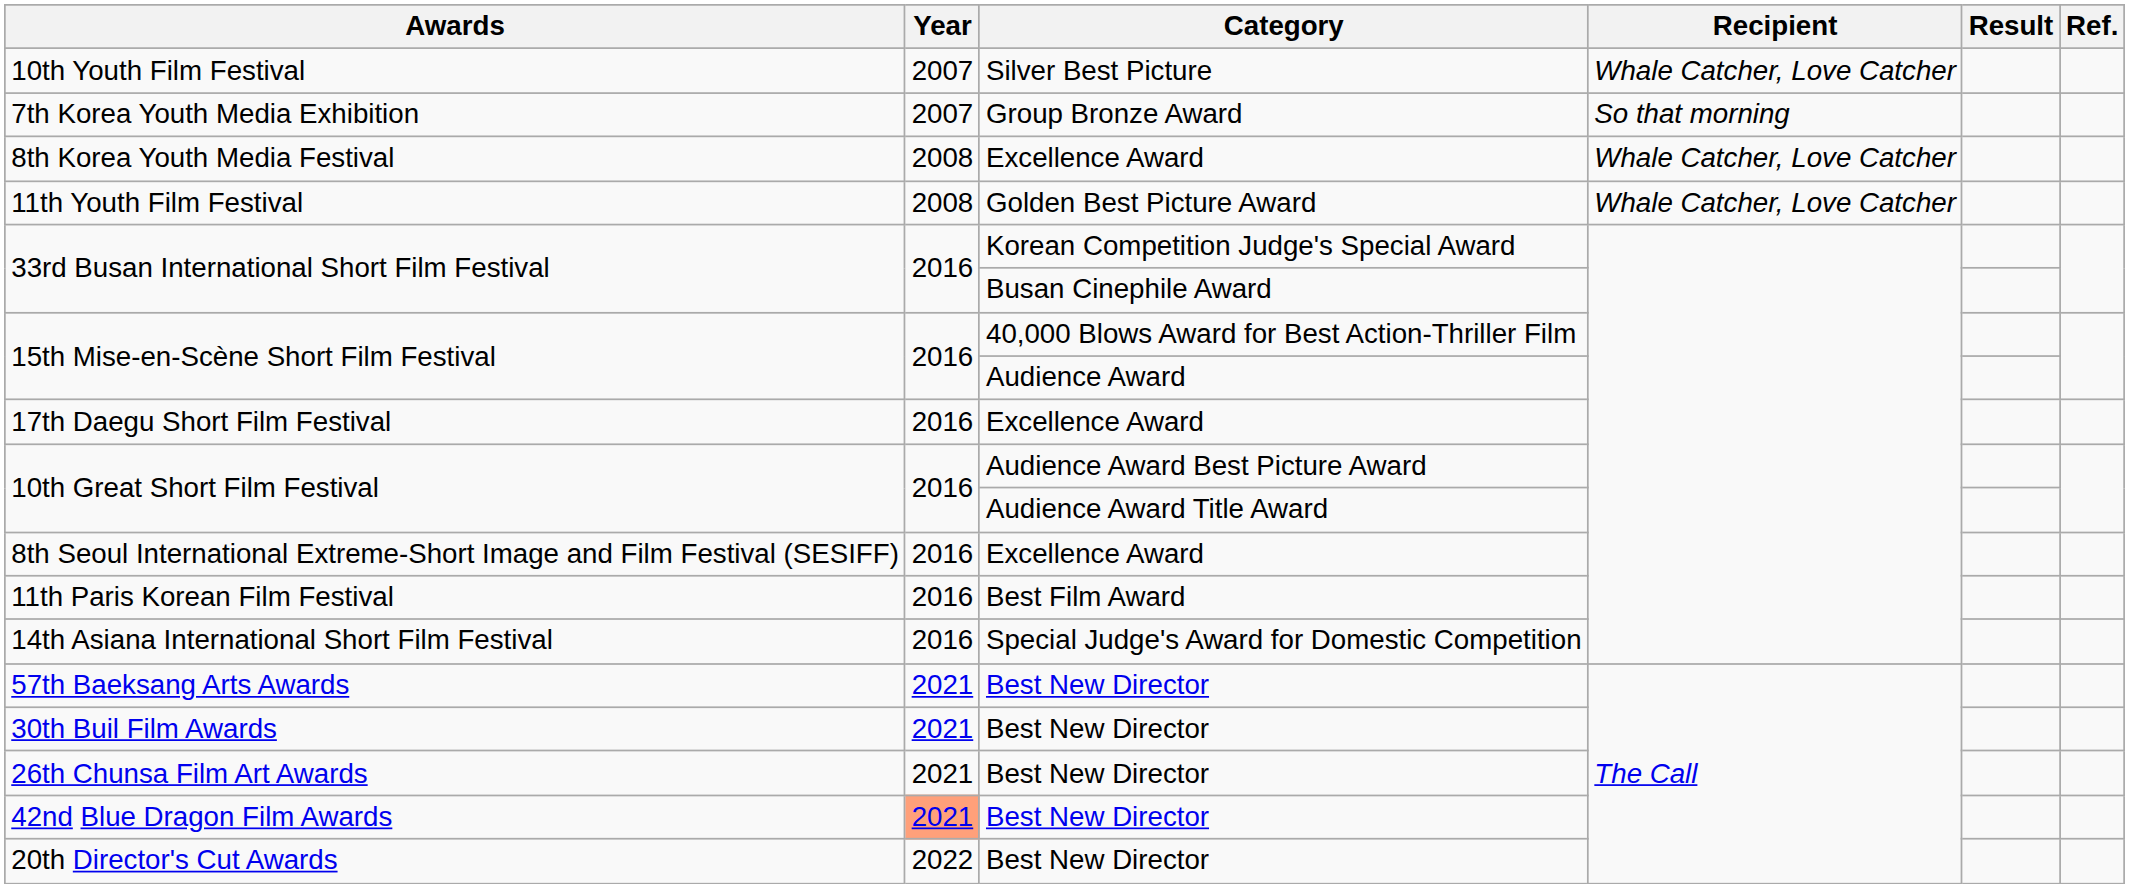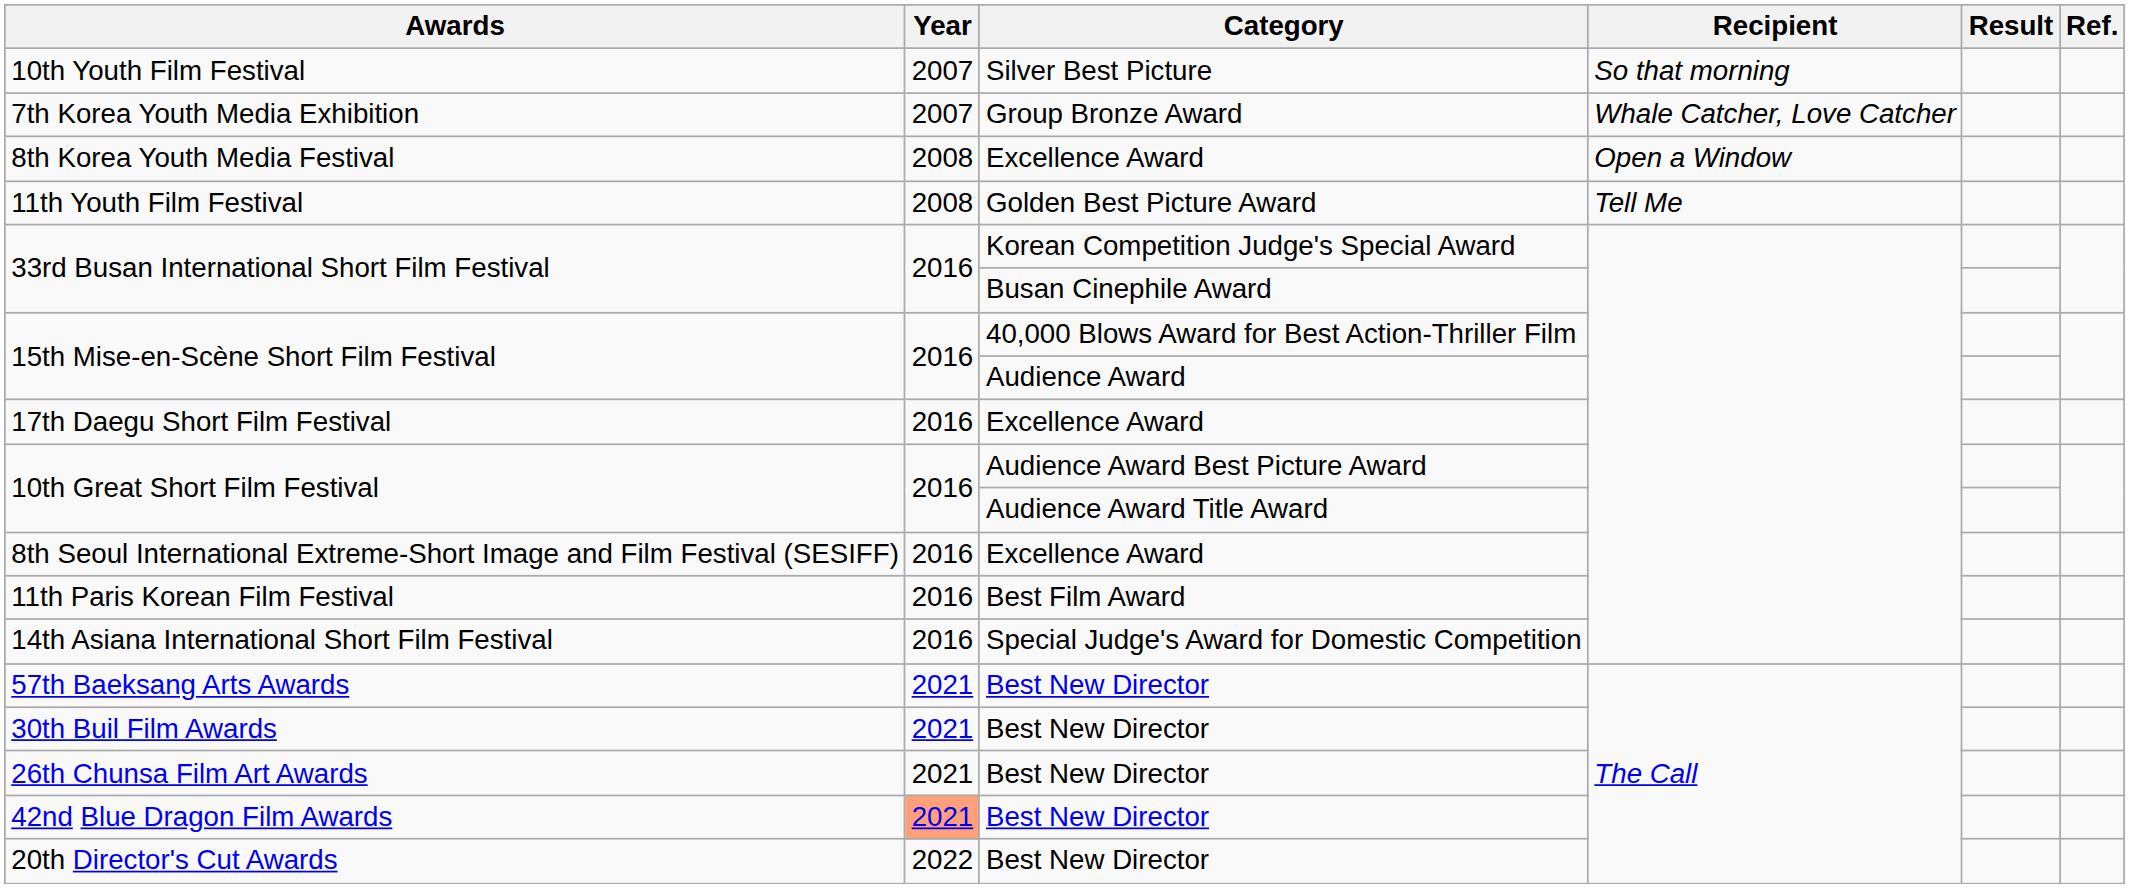10th Youth Film Festival | Recipient: Whale Catcher, Love Catcher -> So that morning
7th Korea Youth Media Exhibition | Recipient: So that morning -> Whale Catcher, Love Catcher
8th Korea Youth Media Festival | Recipient: Whale Catcher, Love Catcher -> Open a Window
11th Youth Film Festival | Recipient: Whale Catcher, Love Catcher -> Tell Me
